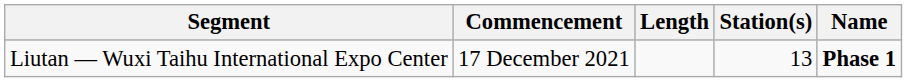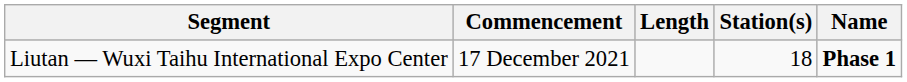Liutan — Wuxi Taihu International Expo Center | Station(s): 13 -> 18
